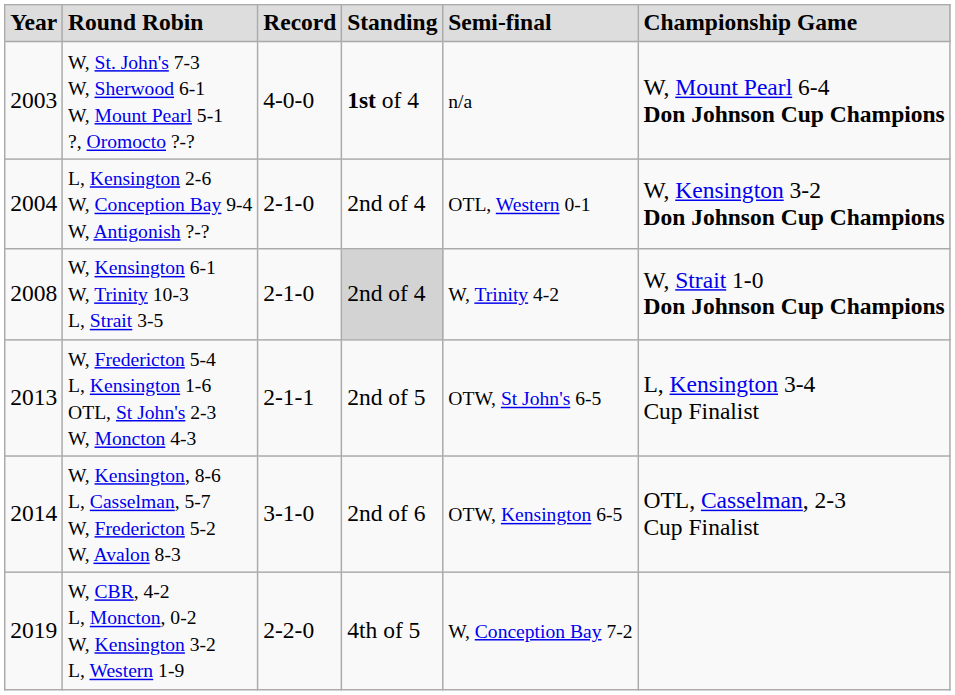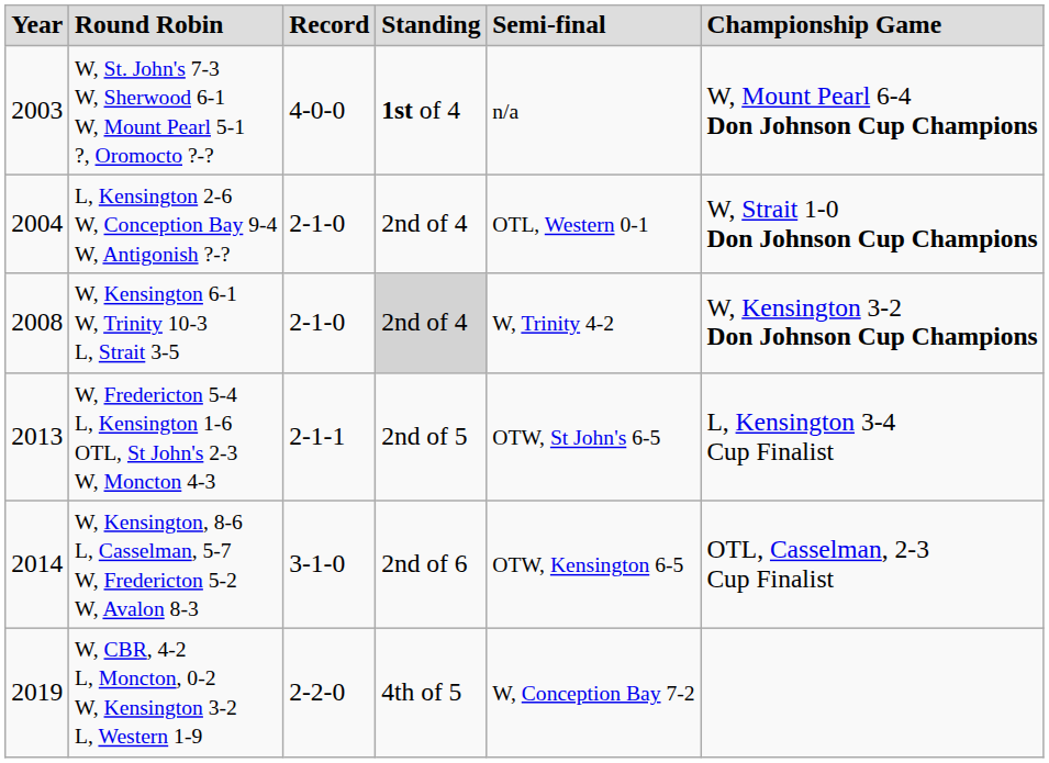L, Kensington 2-6 W, Conception Bay 9-4 W, Antigonish ?-? | column 6: W, Kensington 3-2 Don Johnson Cup Champions -> W, Strait 1-0 Don Johnson Cup Champions
W, Kensington 6-1 W, Trinity 10-3 L, Strait 3-5 | column 6: W, Strait 1-0 Don Johnson Cup Champions -> W, Kensington 3-2 Don Johnson Cup Champions
